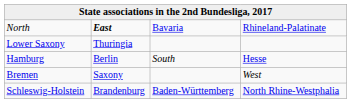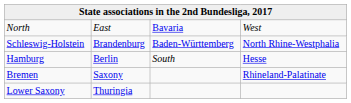North | column 2: bold -> normal
North | column 4: Rhineland-Palatinate -> West
rows swapped: Schleswig-Holstein <-> Lower Saxony
Bremen | column 4: West -> Rhineland-Palatinate
